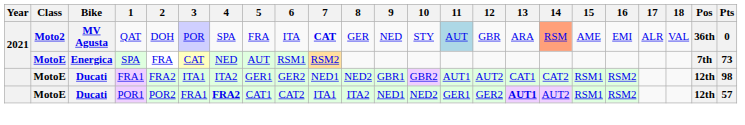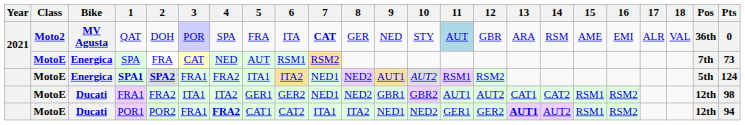QAT | 14: lightsalmon background -> no background
+ row: MotoE | Energica | SPA1 | SPA2 | FRA1 | FRA2 | ITA1 | ITA2 | NED1 | NED2 | AUT1 | AUT2 | RSM1 | RSM2 | 5th | 124
POR1 | Pts: 57 -> 94
